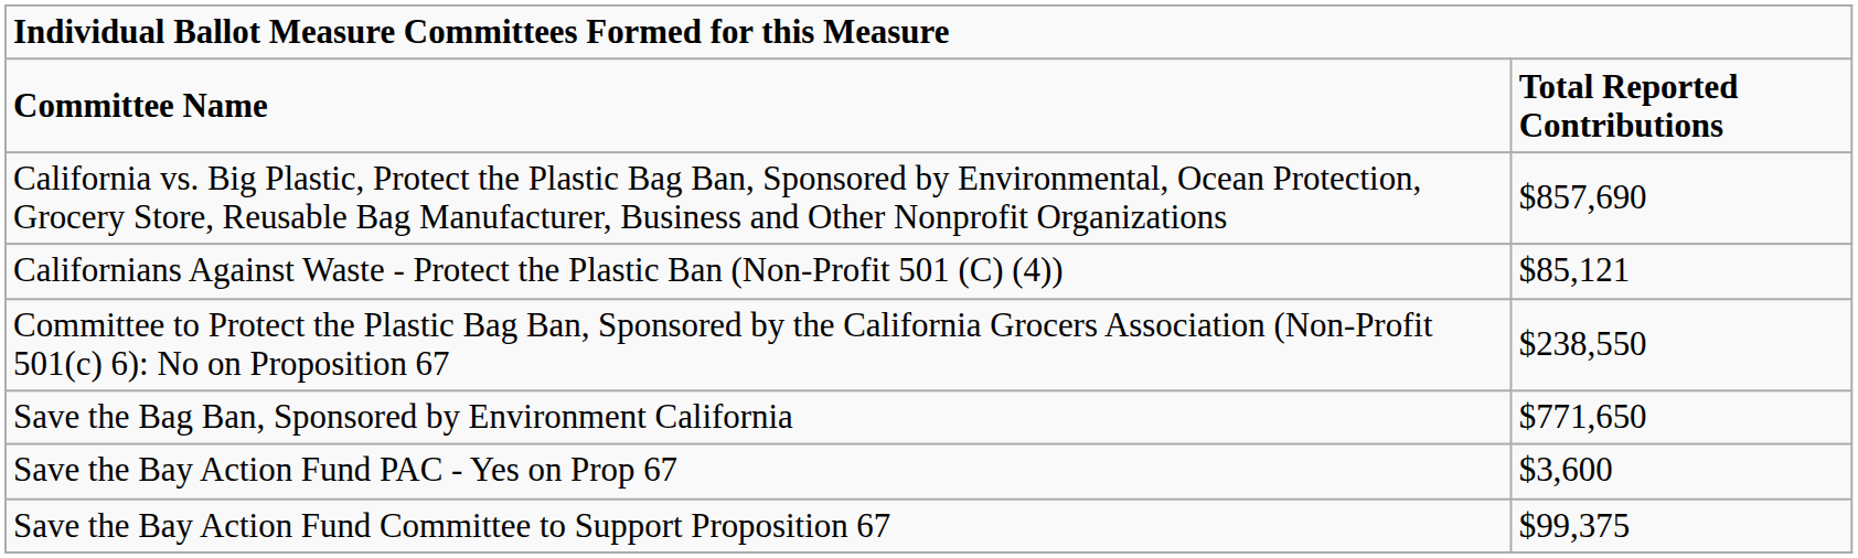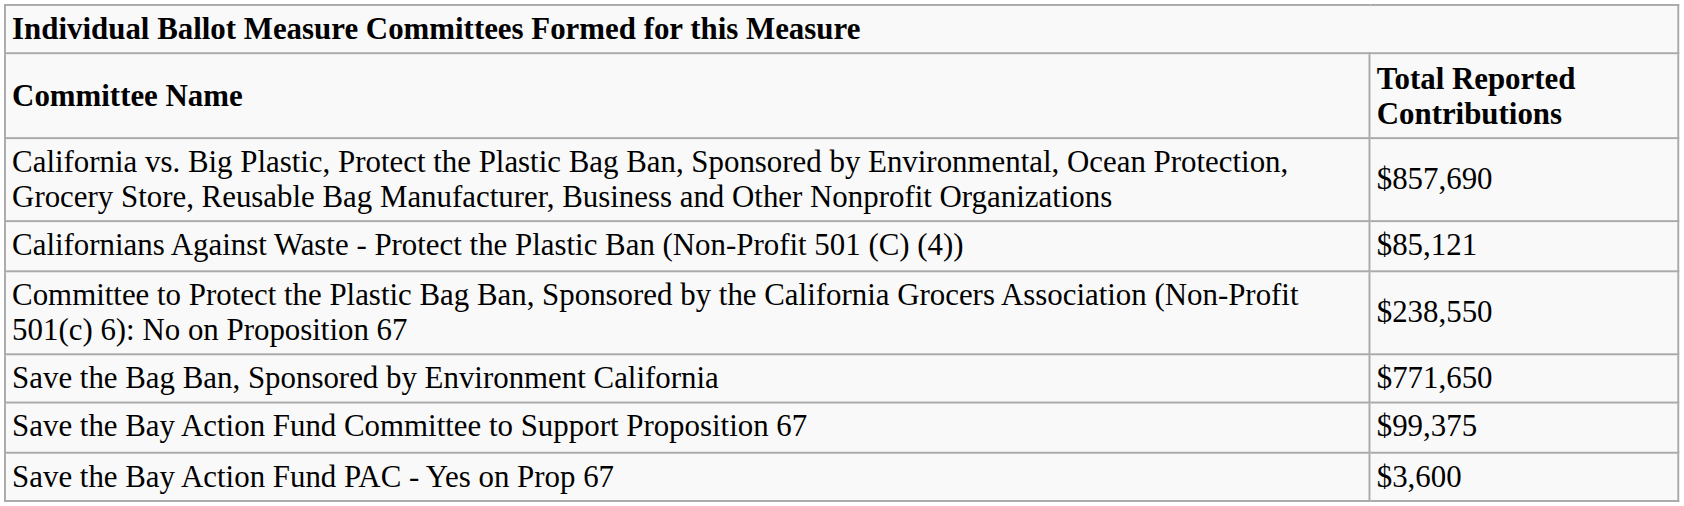rows swapped: Save the Bay Action Fund Committee to Support Proposition 67 <-> Save the Bay Action Fund PAC - Yes on Prop 67
